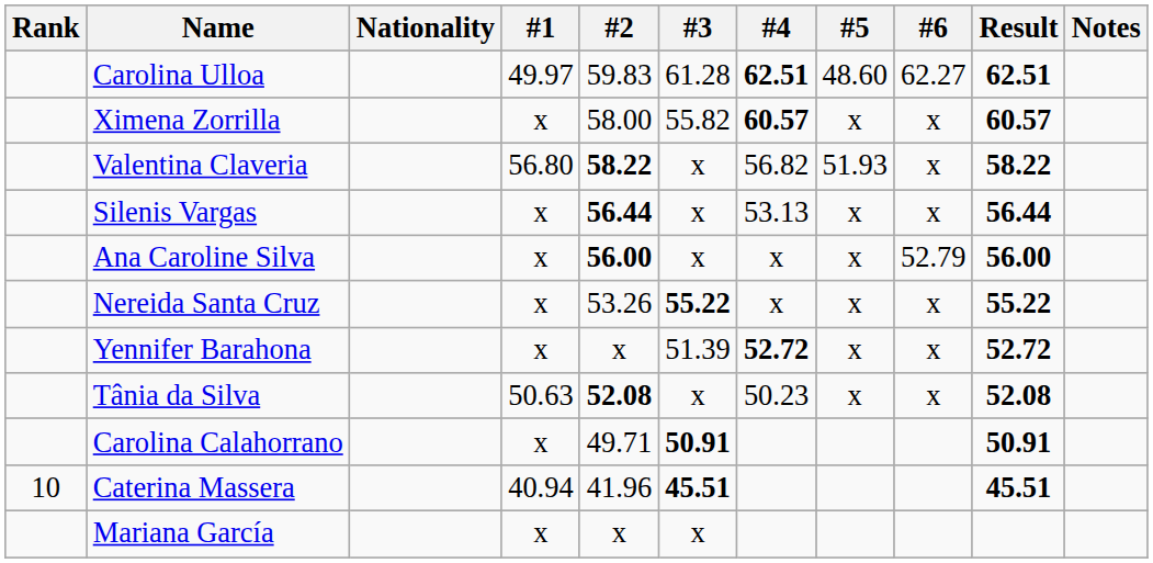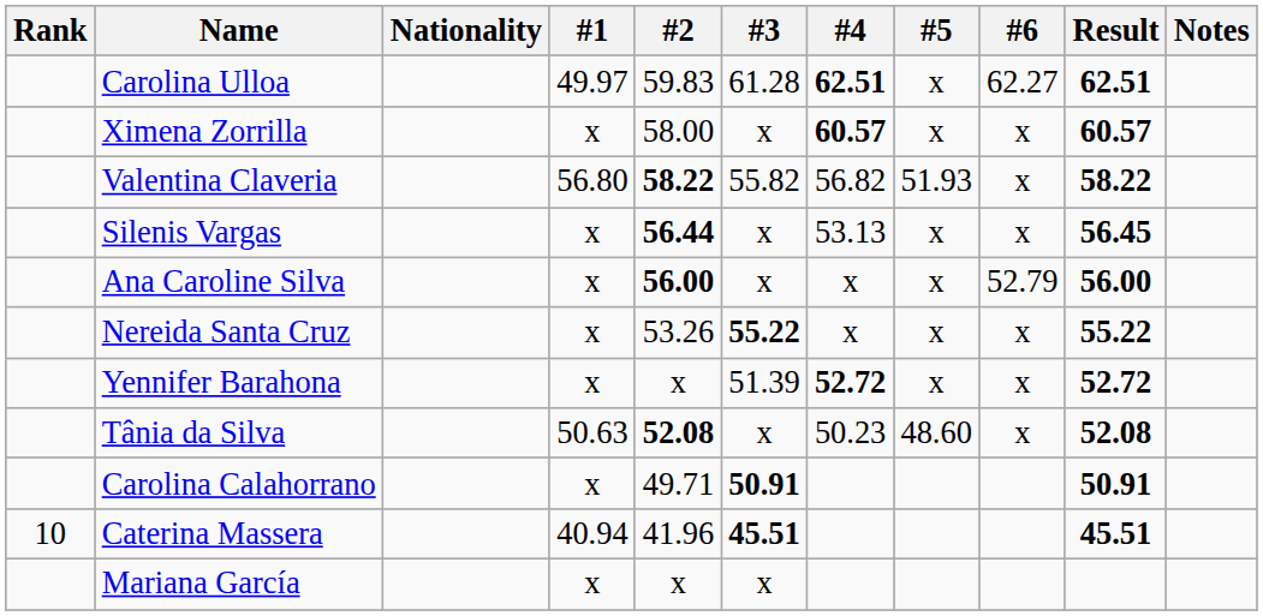Carolina Ulloa | #5: 48.60 -> x
Ximena Zorrilla | #3: 55.82 -> x
Valentina Claveria | #3: x -> 55.82
Silenis Vargas | Result: 56.44 -> 56.45
Tânia da Silva | #5: x -> 48.60
